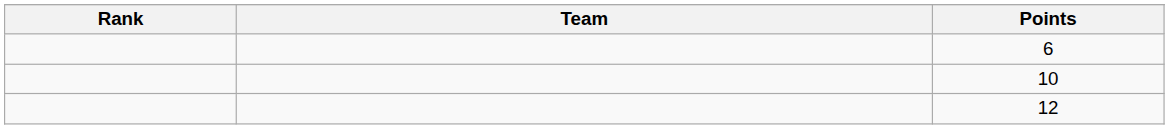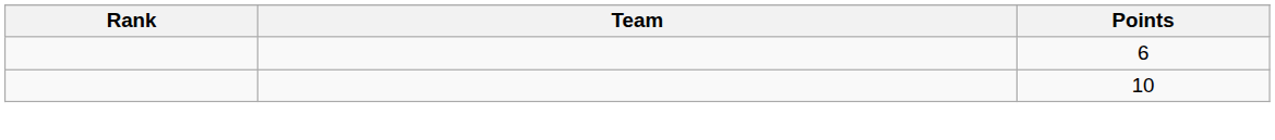- row: 12
